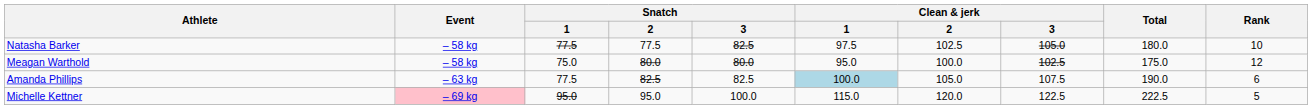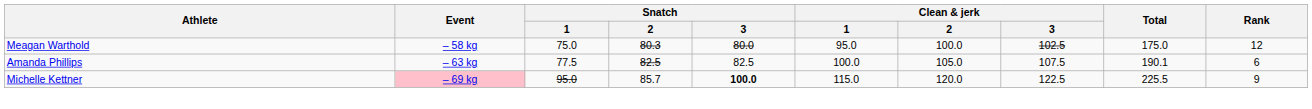- row: Natasha Barker | – 58 kg | 77.5 | 77.5 | 82.5 | 97.5 | 102.5 | 105.0 | 180.0 | 10
Meagan Warthold | Snatch / 2: 80.0 -> 80.3
Amanda Phillips | Clean & jerk / 1: lightblue background -> no background
Amanda Phillips | Total: 190.0 -> 190.1
Michelle Kettner | Snatch / 2: 95.0 -> 85.7
Michelle Kettner | Snatch / 3: normal -> bold
Michelle Kettner | Total: 222.5 -> 225.5
Michelle Kettner | Rank: 5 -> 9
